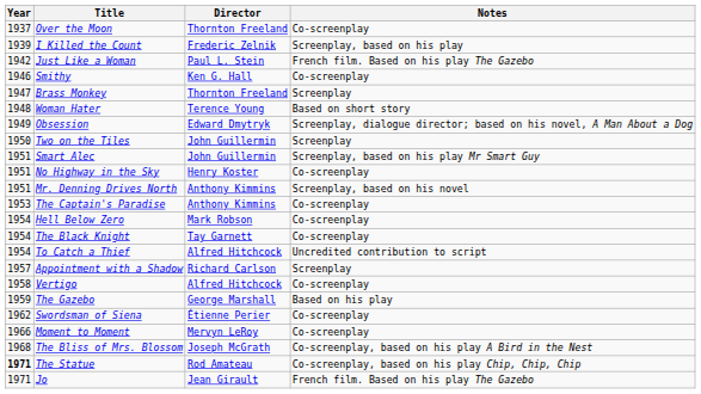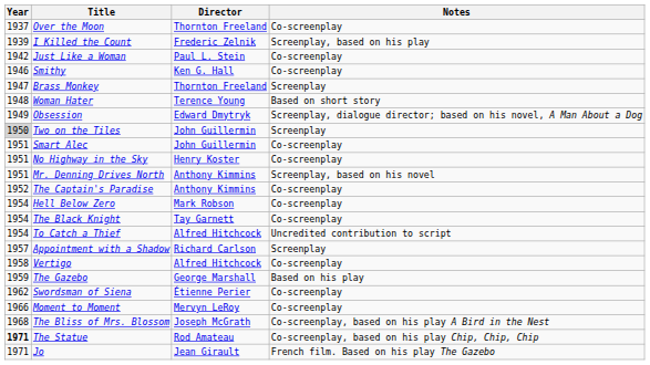Just Like a Woman | Notes: French film. Based on his play The Gazebo -> Co-screenplay
Two on the Tiles | Year: no background -> lightgrey background
Smart Alec | Notes: Screenplay, based on his play Mr Smart Guy -> Co-screenplay
The Captain's Paradise | Year: 1953 -> 1952
